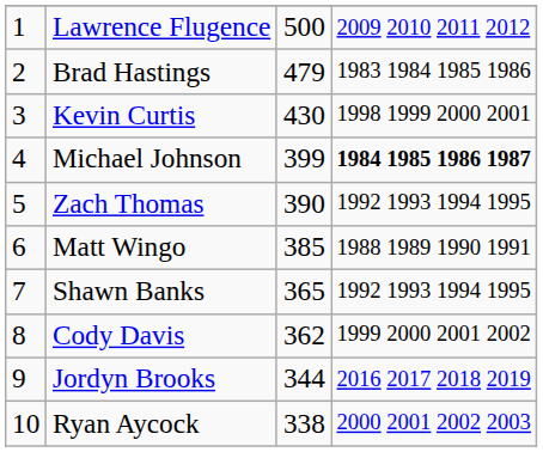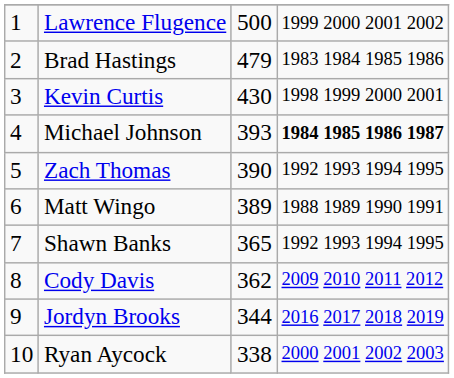Lawrence Flugence | column 4: 2009 2010 2011 2012 -> 1999 2000 2001 2002
Michael Johnson | column 3: 399 -> 393
Matt Wingo | column 3: 385 -> 389
Cody Davis | column 4: 1999 2000 2001 2002 -> 2009 2010 2011 2012
